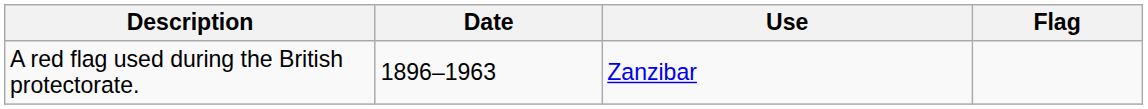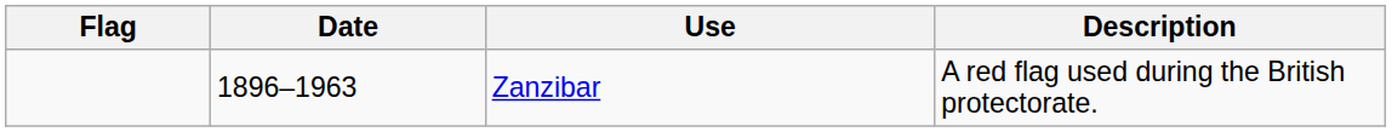columns swapped: Flag <-> Description
